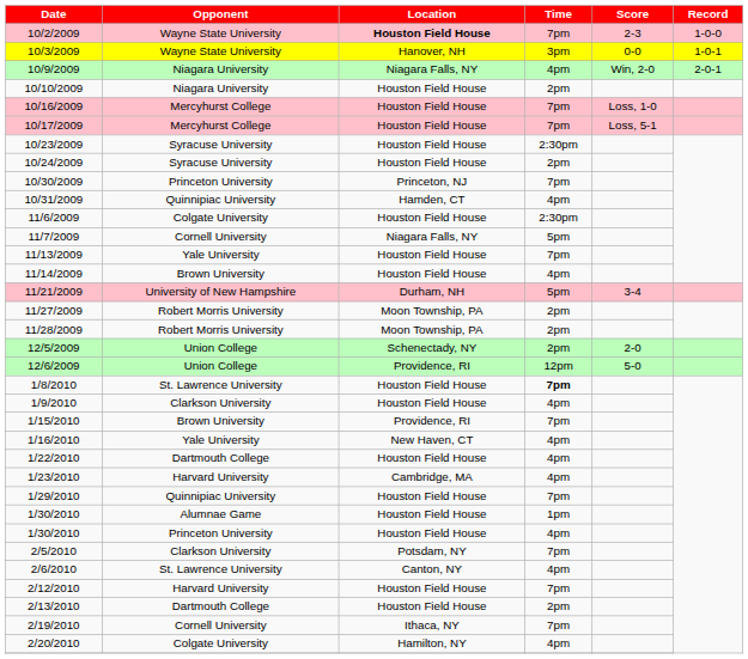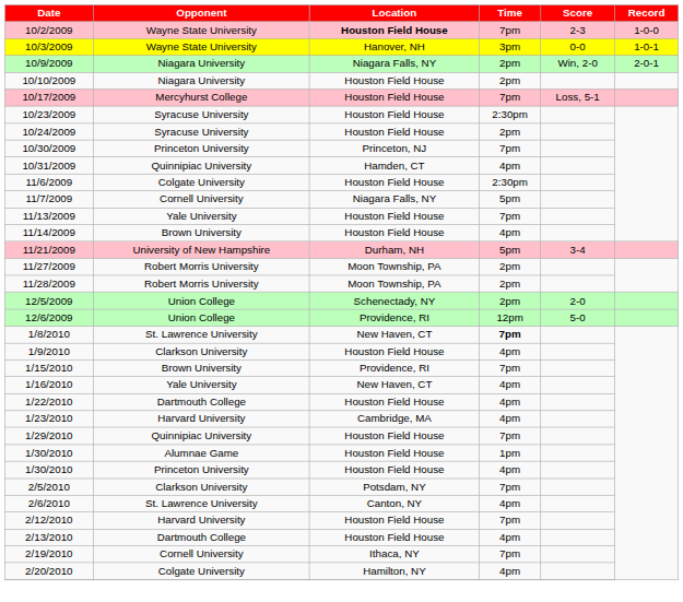10/9/2009 | Time: 4pm -> 2pm
- row: 10/16/2009 | Mercyhurst College | Houston Field House | 7pm | Loss, 1-0
1/8/2010 | Location: Houston Field House -> New Haven, CT
2/13/2010 | Time: 2pm -> 4pm
